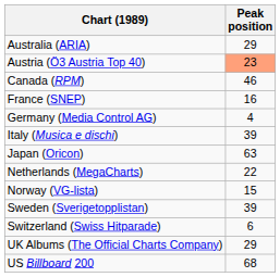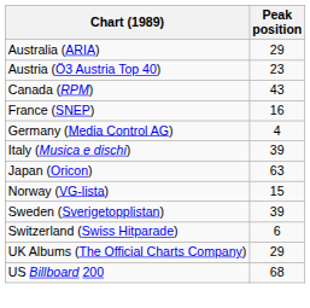Austria (Ö3 Austria Top 40) | Peak position: lightsalmon background -> no background
Canada (RPM) | Peak position: 46 -> 43
- row: Netherlands (MegaCharts) | 22
